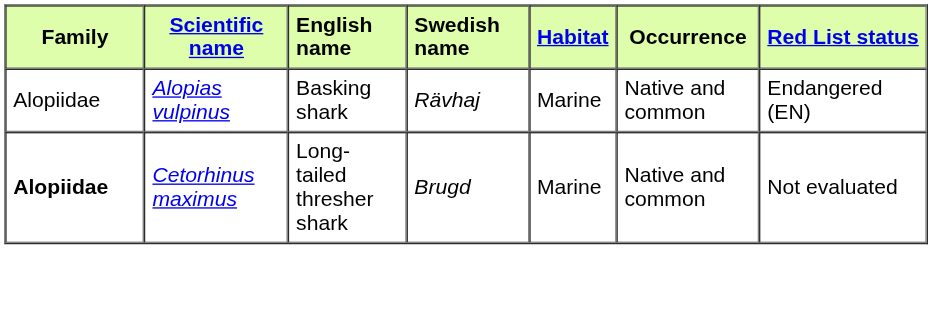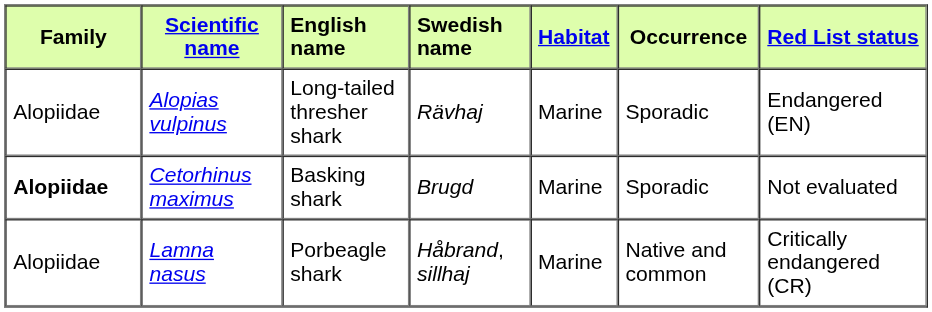Alopias vulpinus | English name: Basking shark -> Long-tailed thresher shark
Alopias vulpinus | Occurrence: Native and common -> Sporadic
Cetorhinus maximus | English name: Long-tailed thresher shark -> Basking shark
Cetorhinus maximus | Occurrence: Native and common -> Sporadic
+ row: Alopiidae | Lamna nasus | Porbeagle shark | Håbrand, sillhaj | Marine | Native and common | Critically endangered (CR)
